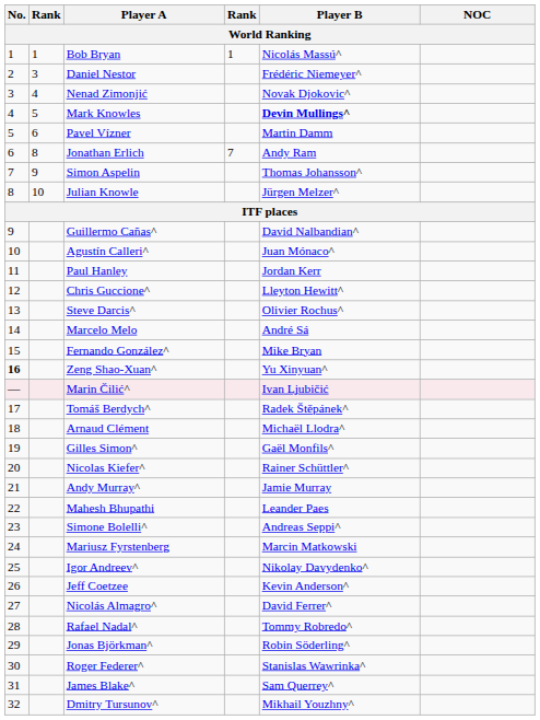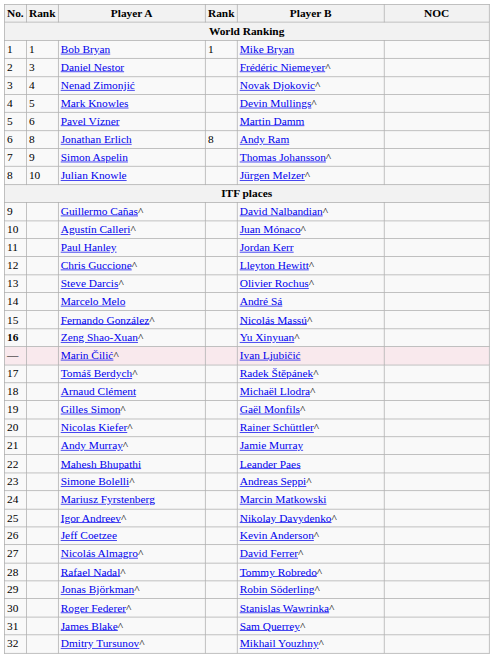Bob Bryan | Player B: Nicolás Massú^ -> Mike Bryan
Mark Knowles | Player B: bold -> normal
Jonathan Erlich | column 4: 7 -> 8
Fernando González^ | Player B: Mike Bryan -> Nicolás Massú^
